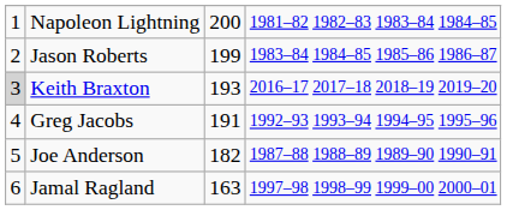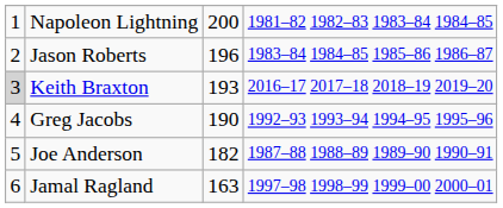Jason Roberts | column 3: 199 -> 196
Greg Jacobs | column 3: 191 -> 190
